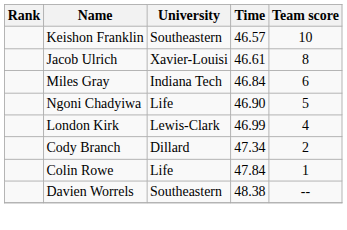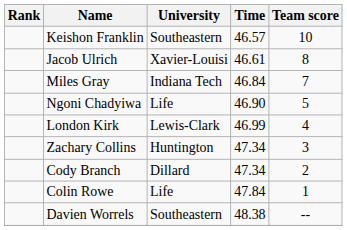Miles Gray | Team score: 6 -> 7
+ row: Zachary Collins | Huntington | 47.34 | 3
